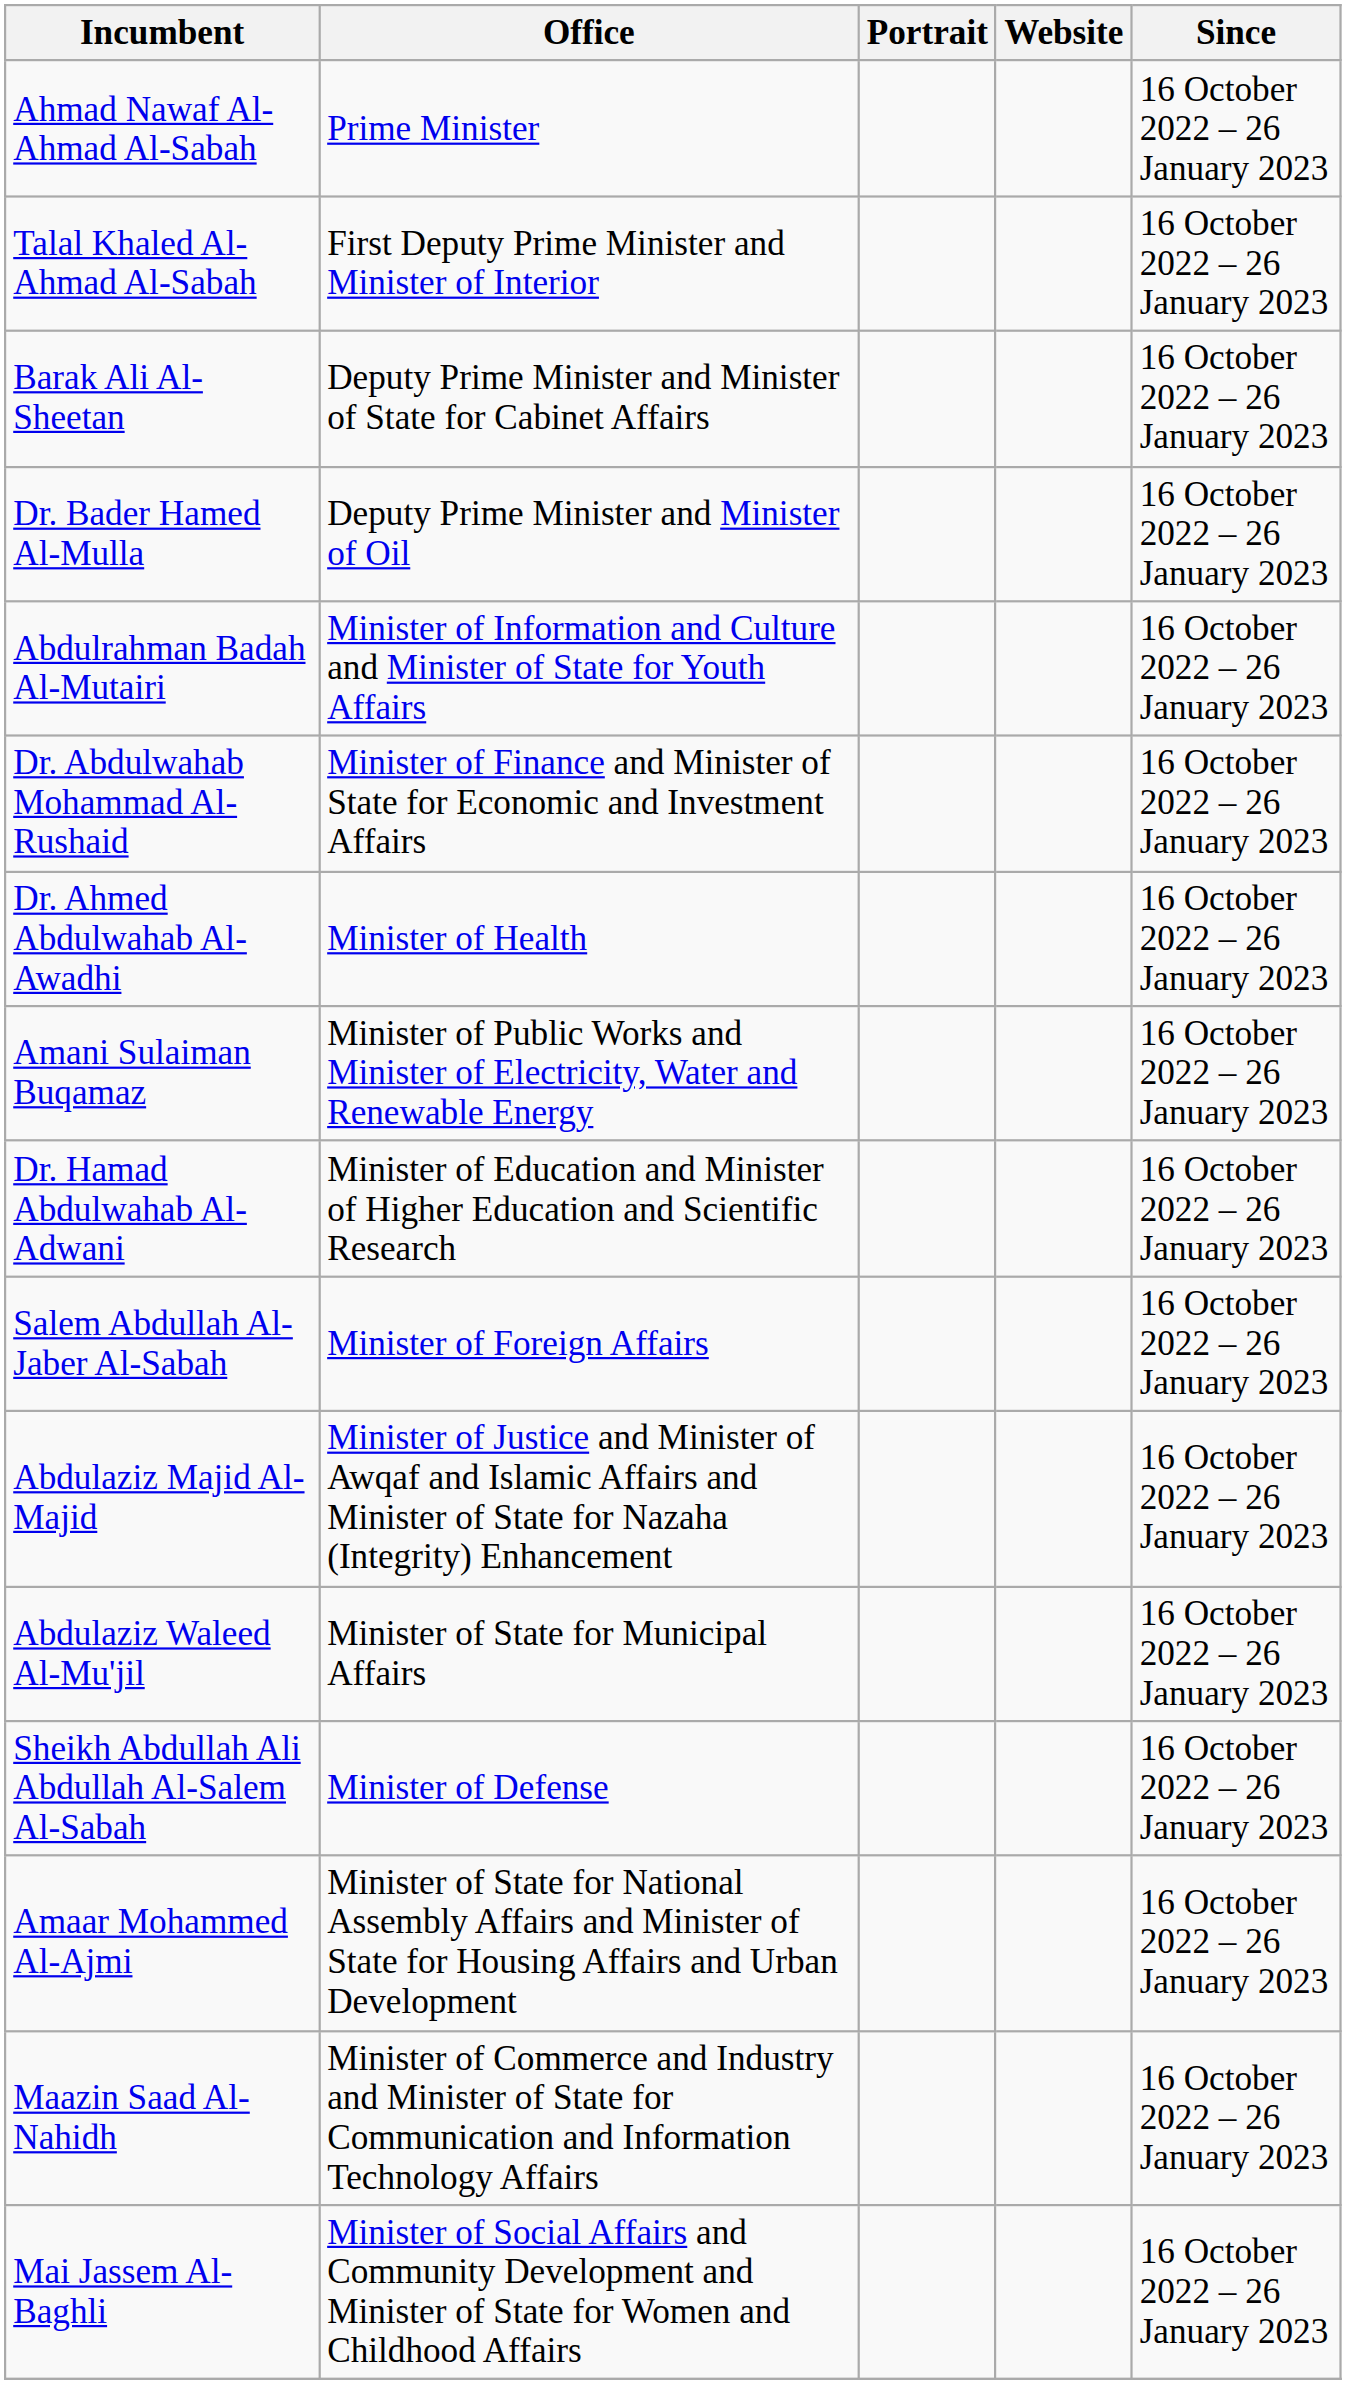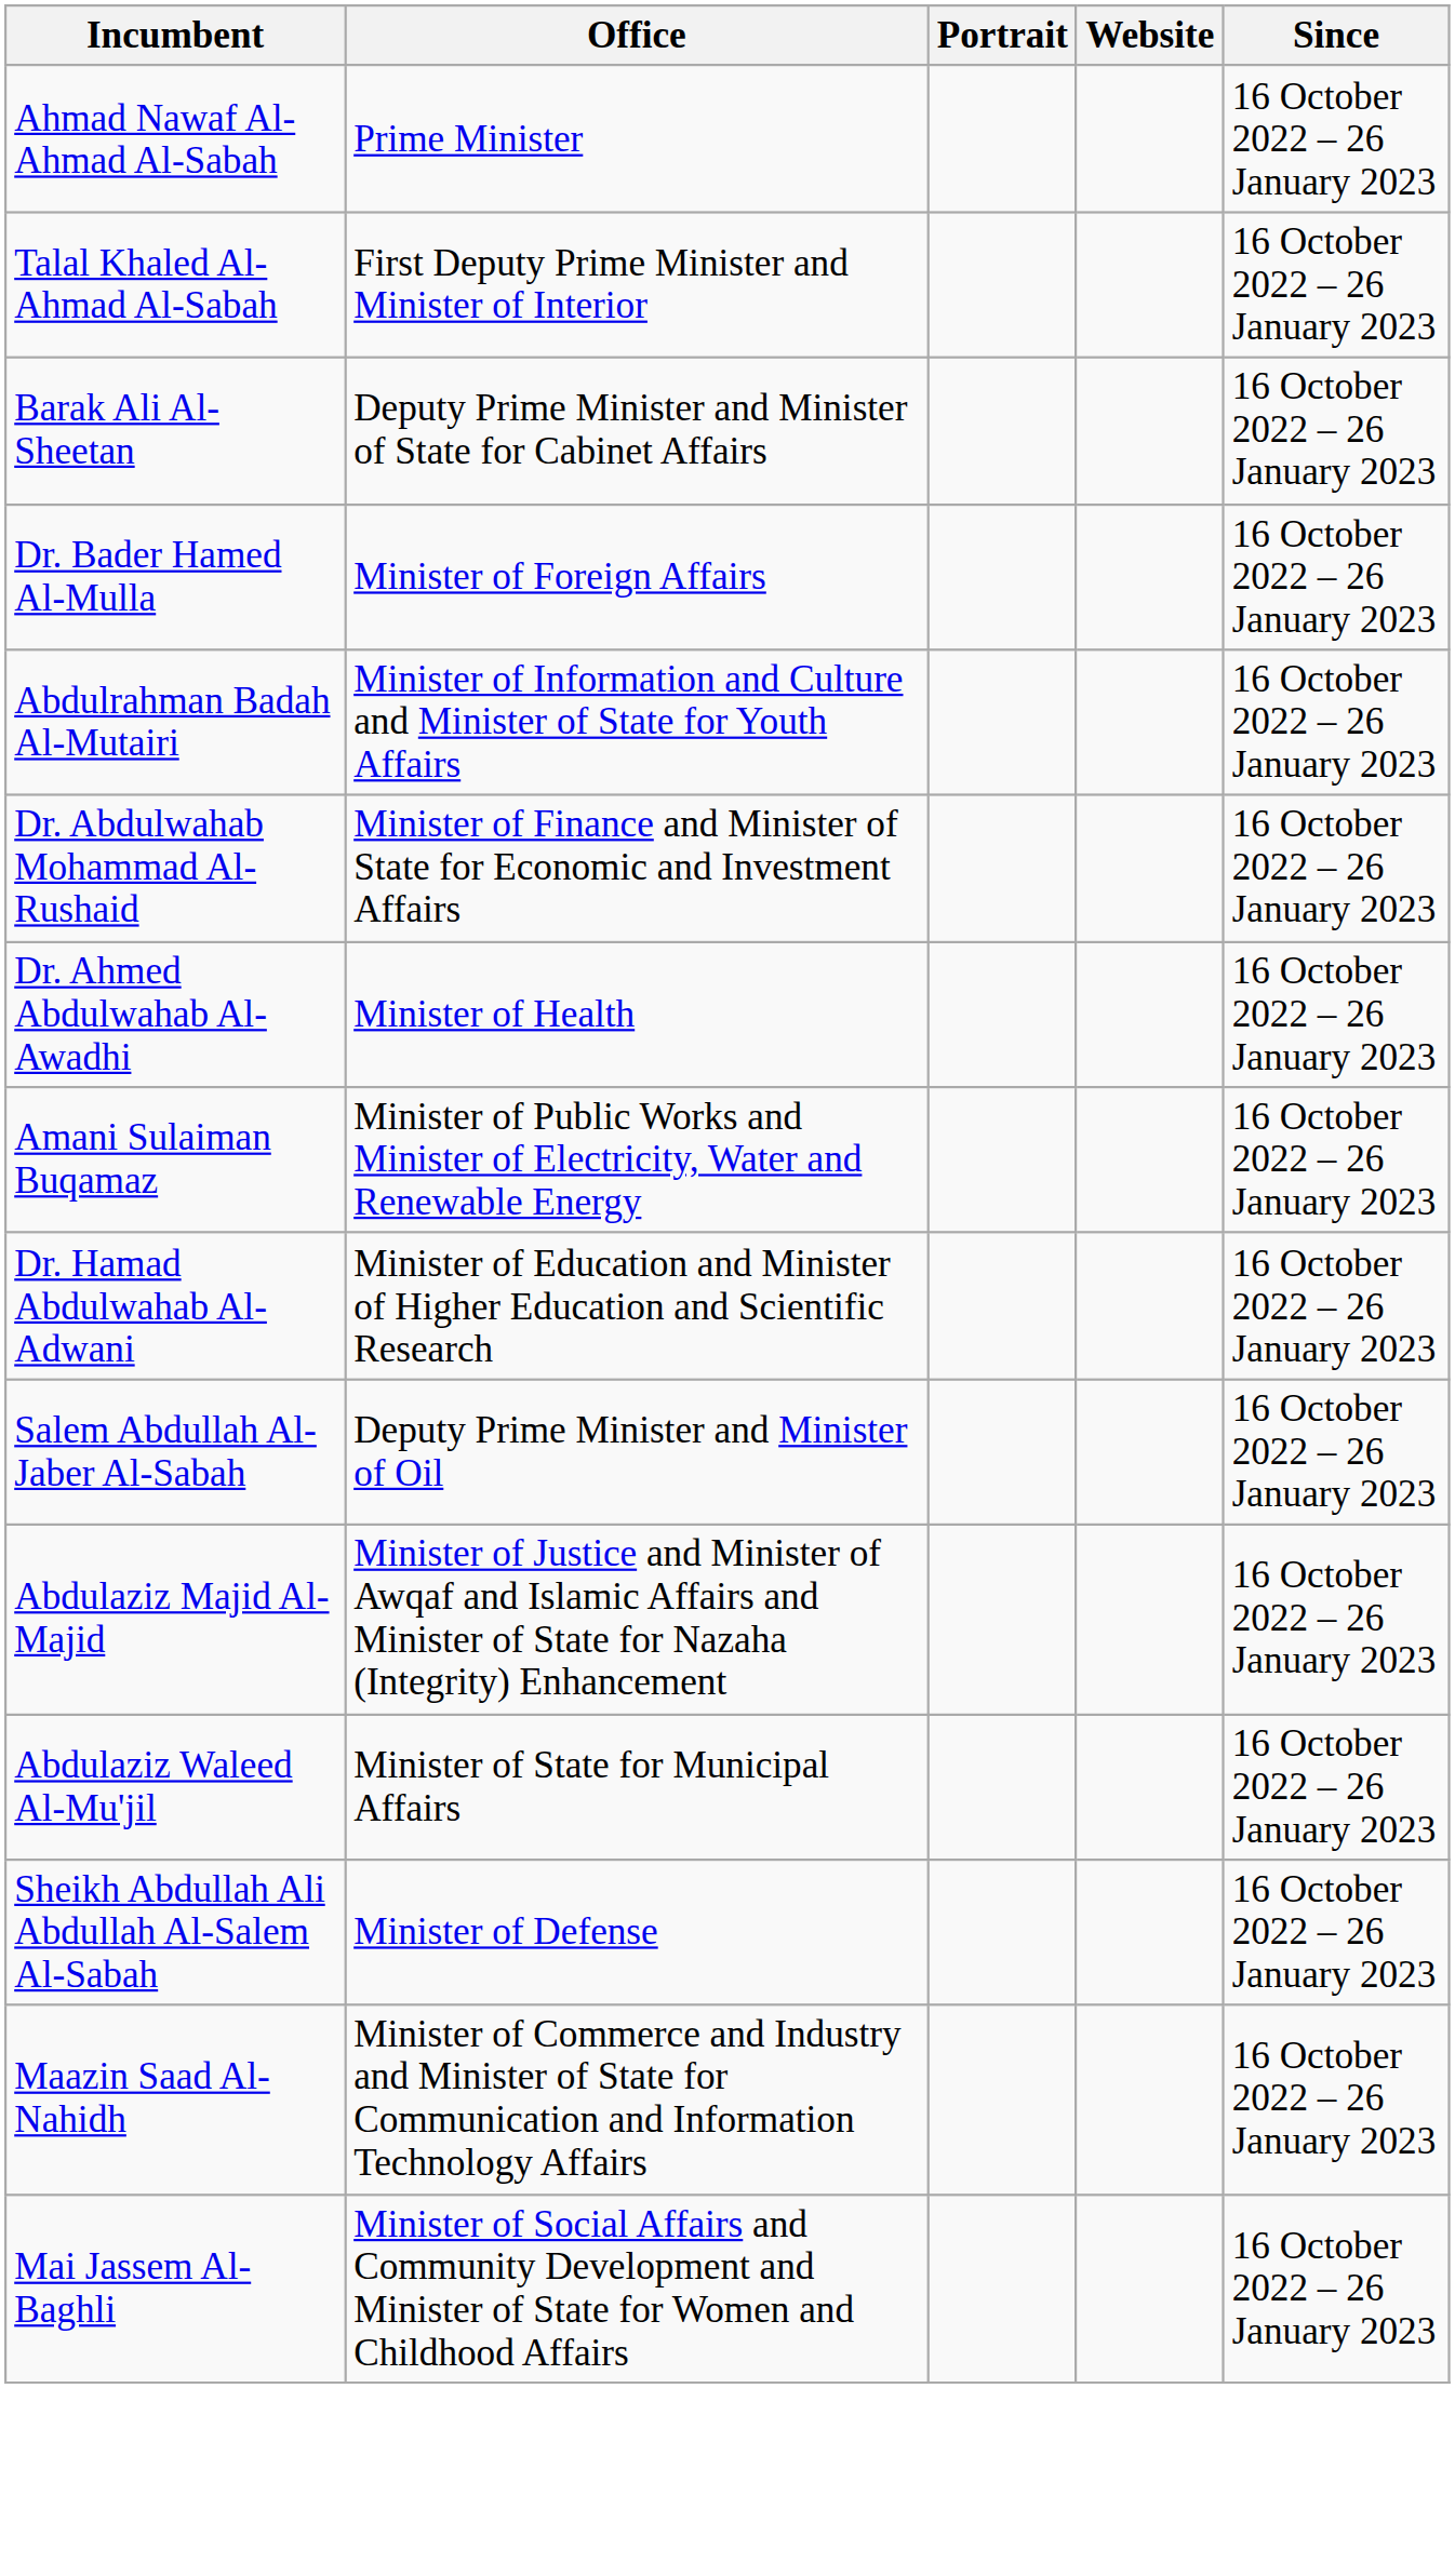Dr. Bader Hamed Al-Mulla | Office: Deputy Prime Minister and Minister of Oil -> Minister of Foreign Affairs
Salem Abdullah Al-Jaber Al-Sabah | Office: Minister of Foreign Affairs -> Deputy Prime Minister and Minister of Oil
- row: Amaar Mohammed Al-Ajmi | Minister of State for National Assembly Affairs and Minister of State for Housing Affairs and Urban Development | 16 October 2022 – 26 January 2023
